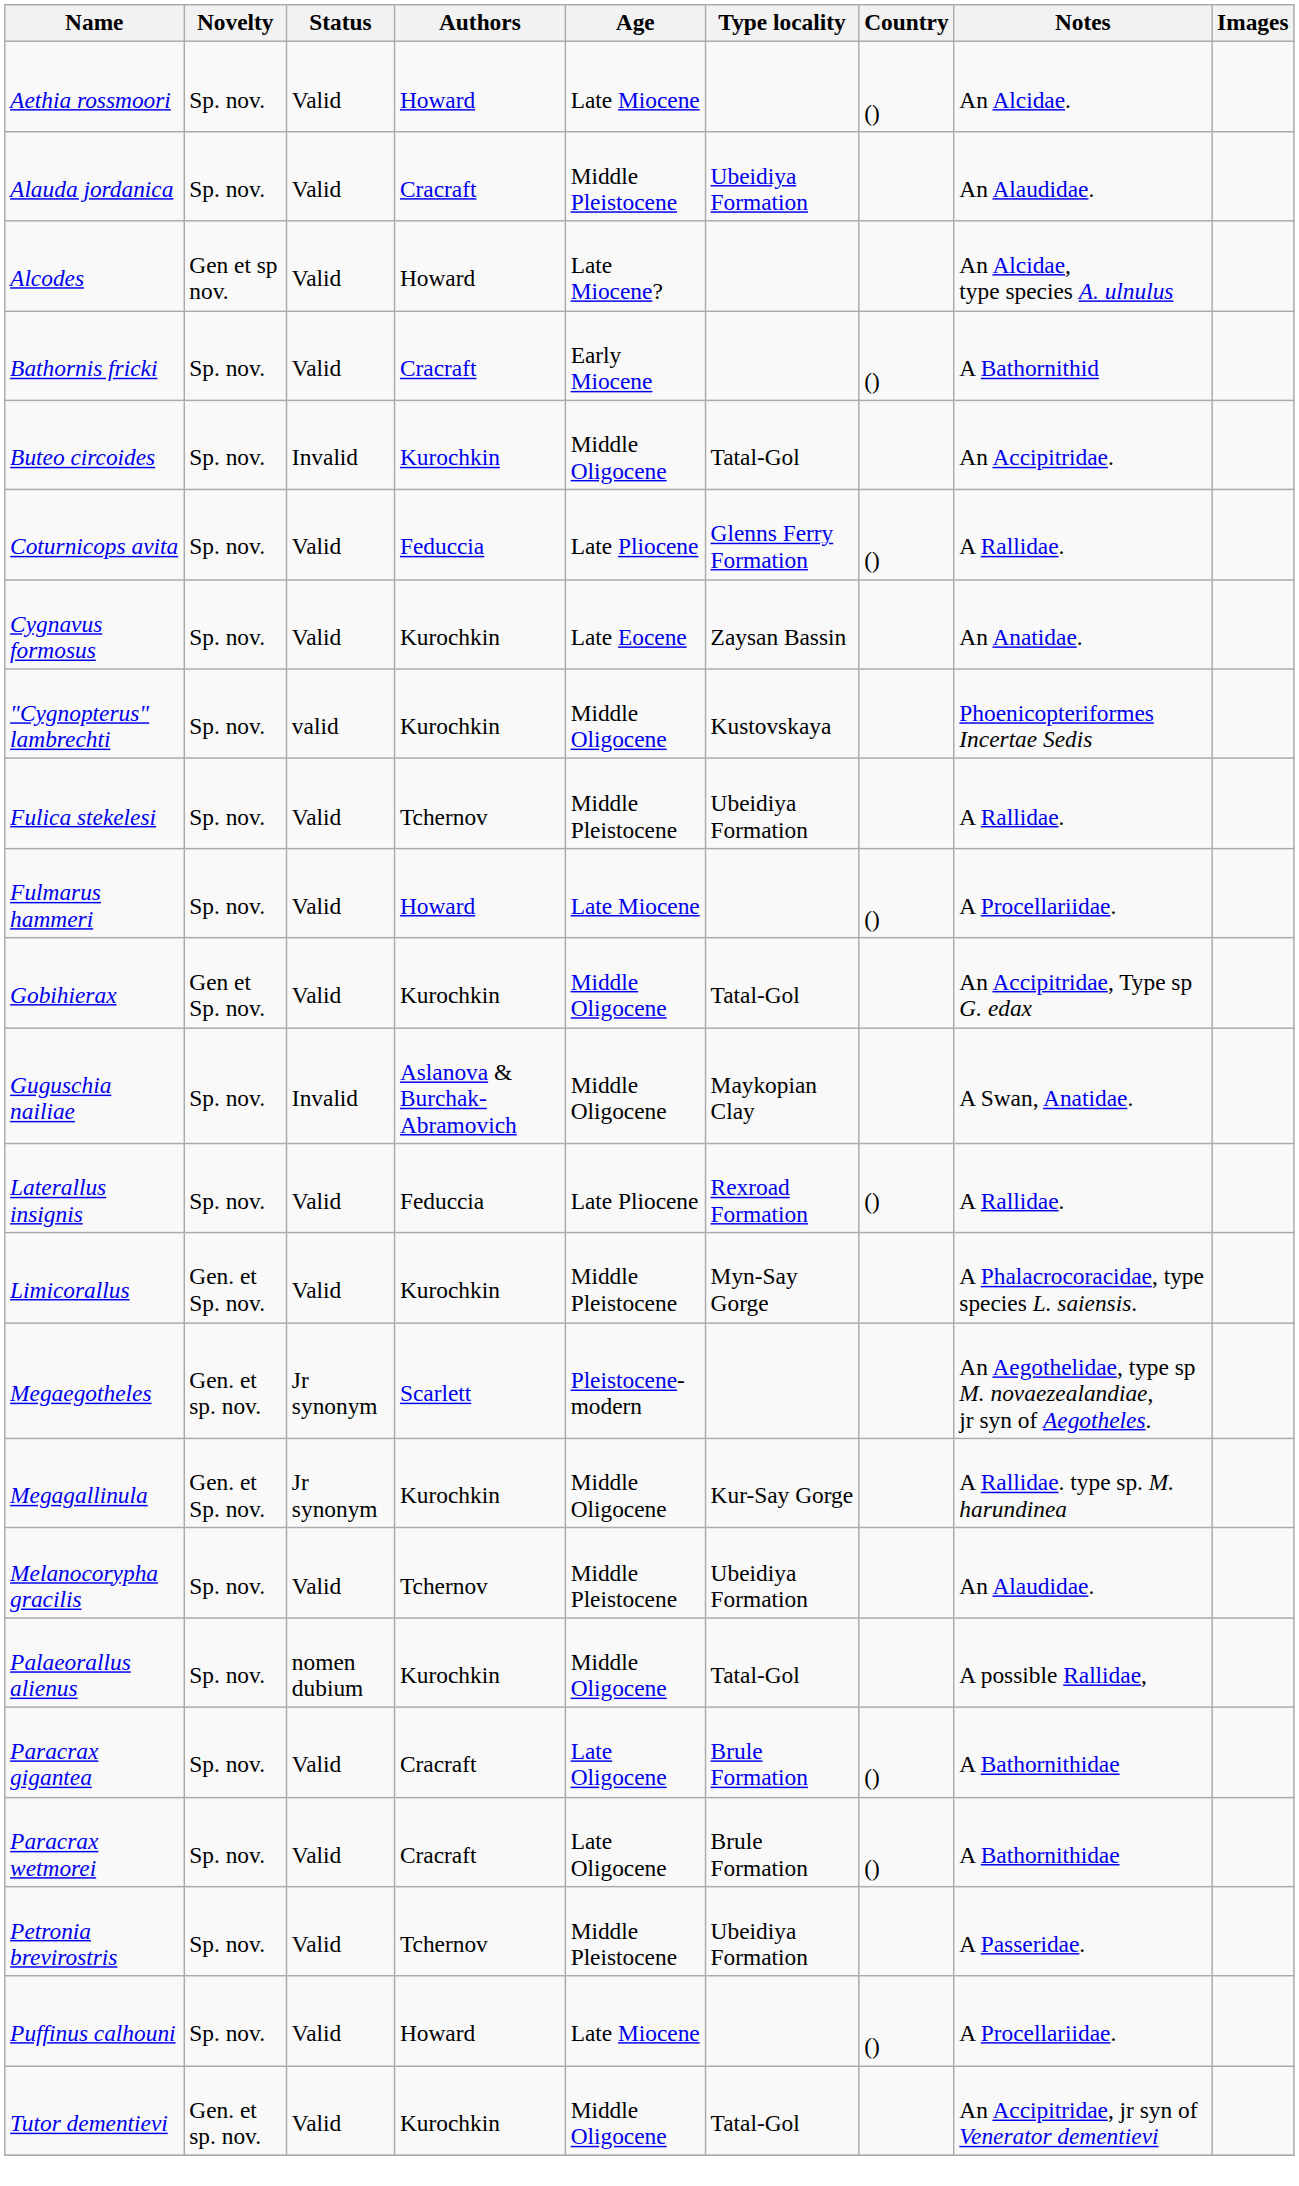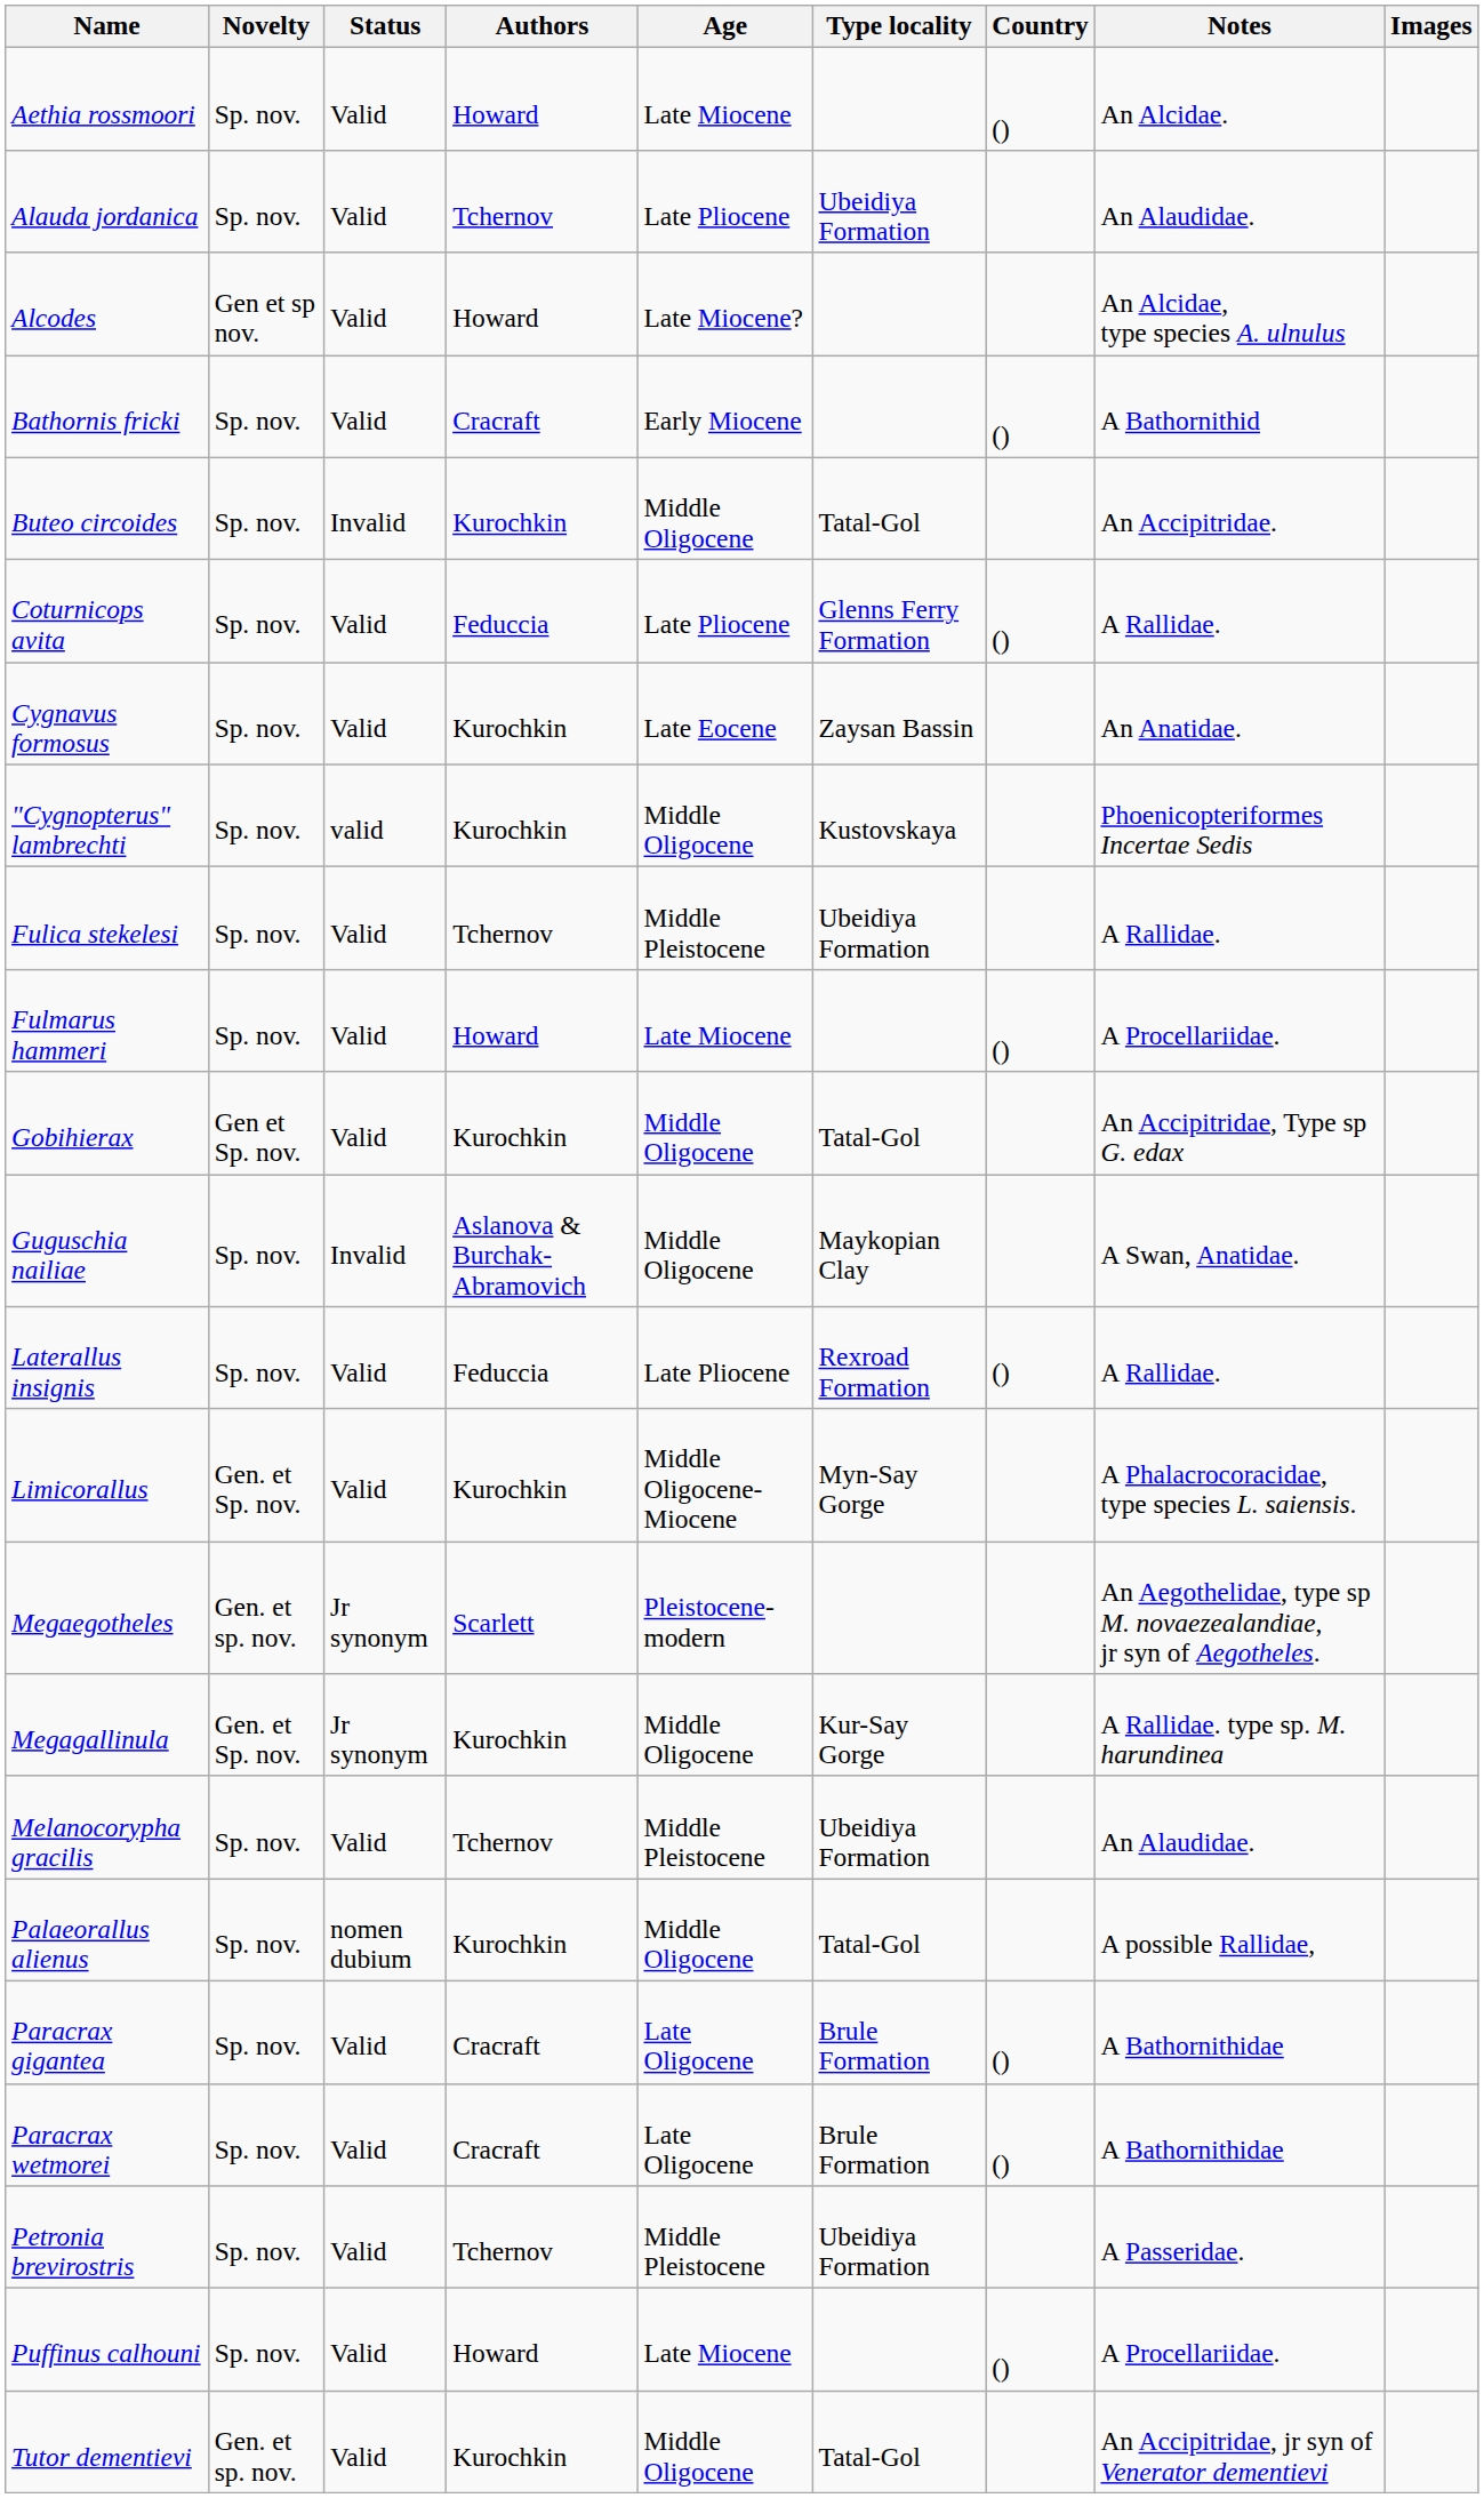Alauda jordanica | Authors: Cracraft -> Tchernov
Alauda jordanica | Age: Middle Pleistocene -> Late Pliocene
Limicorallus | Age: Middle Pleistocene -> Middle Oligocene-Miocene
